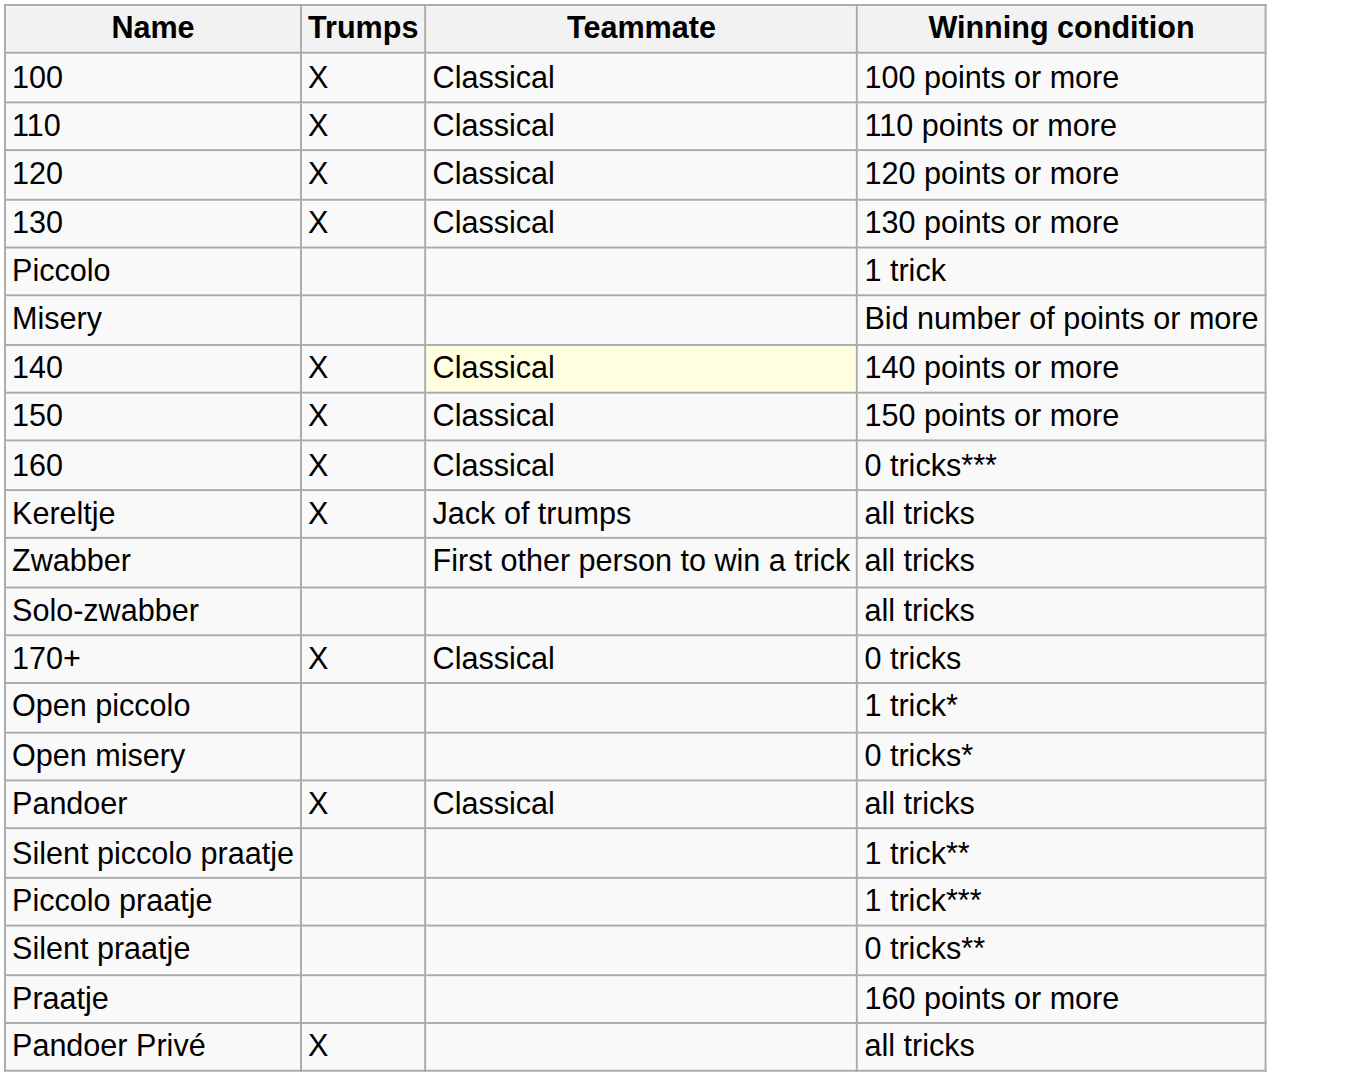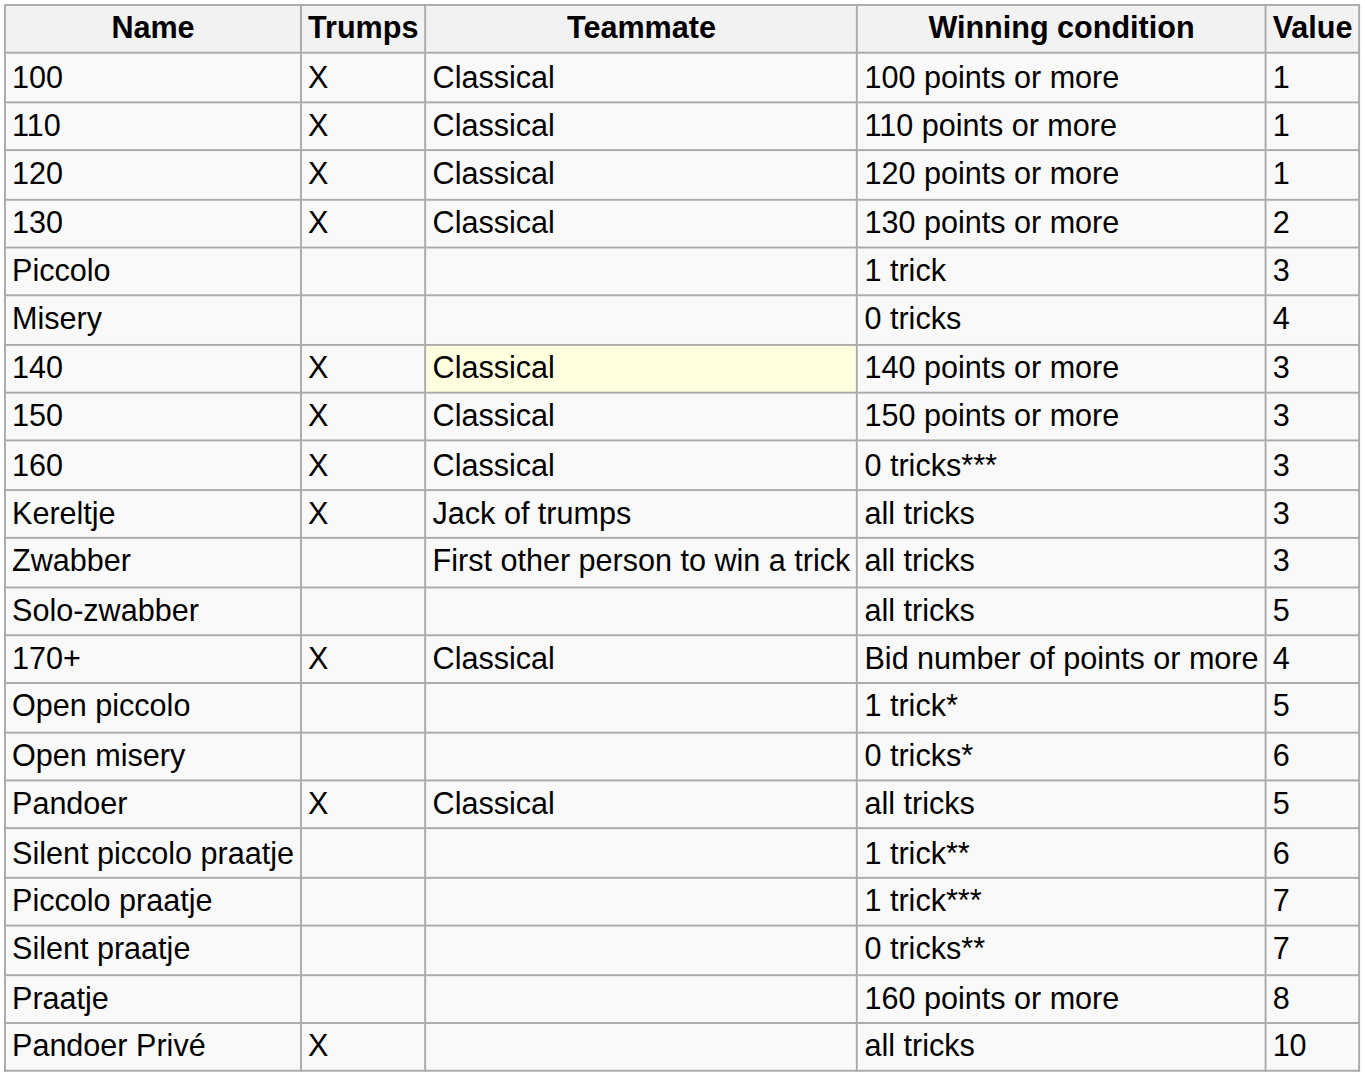+ column: Value | 1 | 1 | 1 | 2 | 3 | 4 | 3 | 3 | 3 | 3 | 3 | 5 | 4 | 5 | 6 | 5 | 6 | 7 | 7 | 8 | 10
Misery | Winning condition: Bid number of points or more -> 0 tricks
170+ | Winning condition: 0 tricks -> Bid number of points or more
